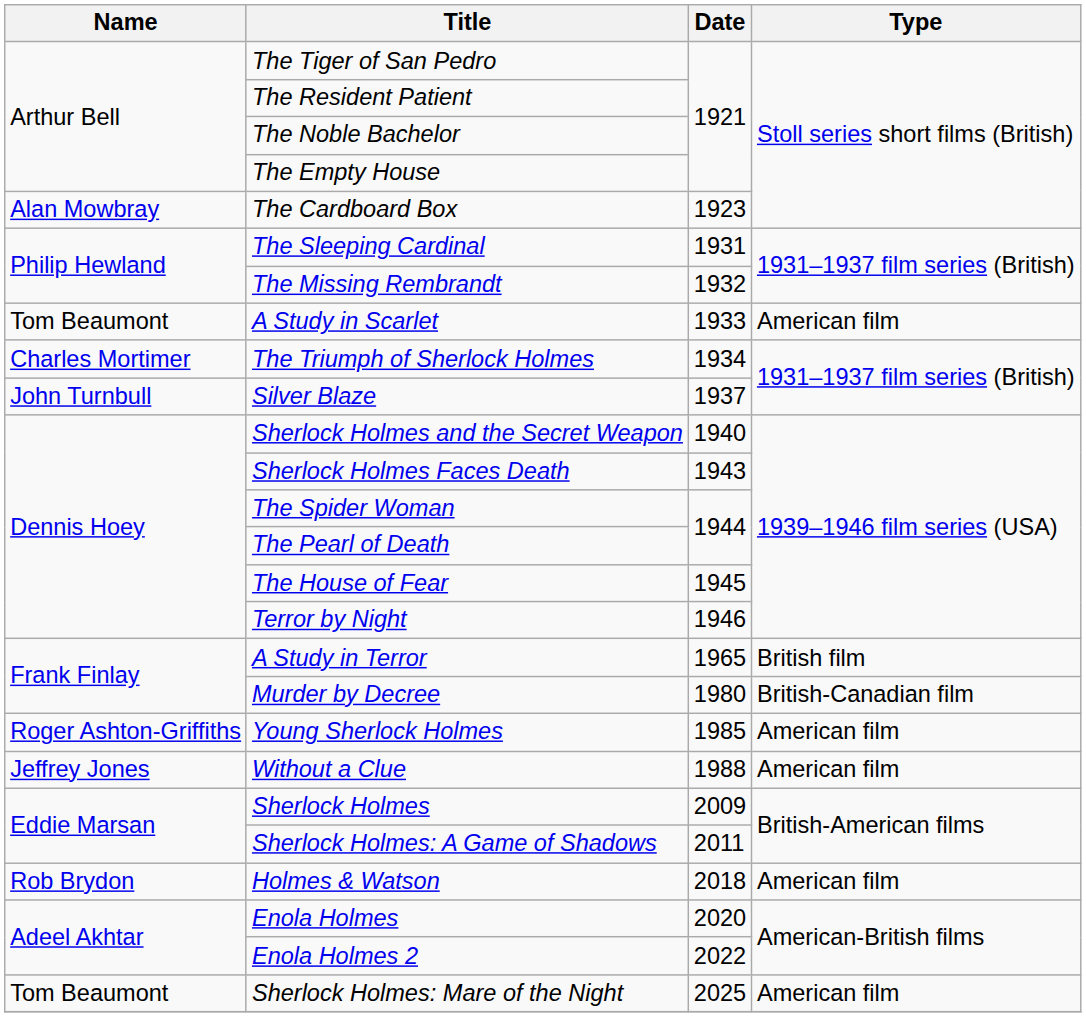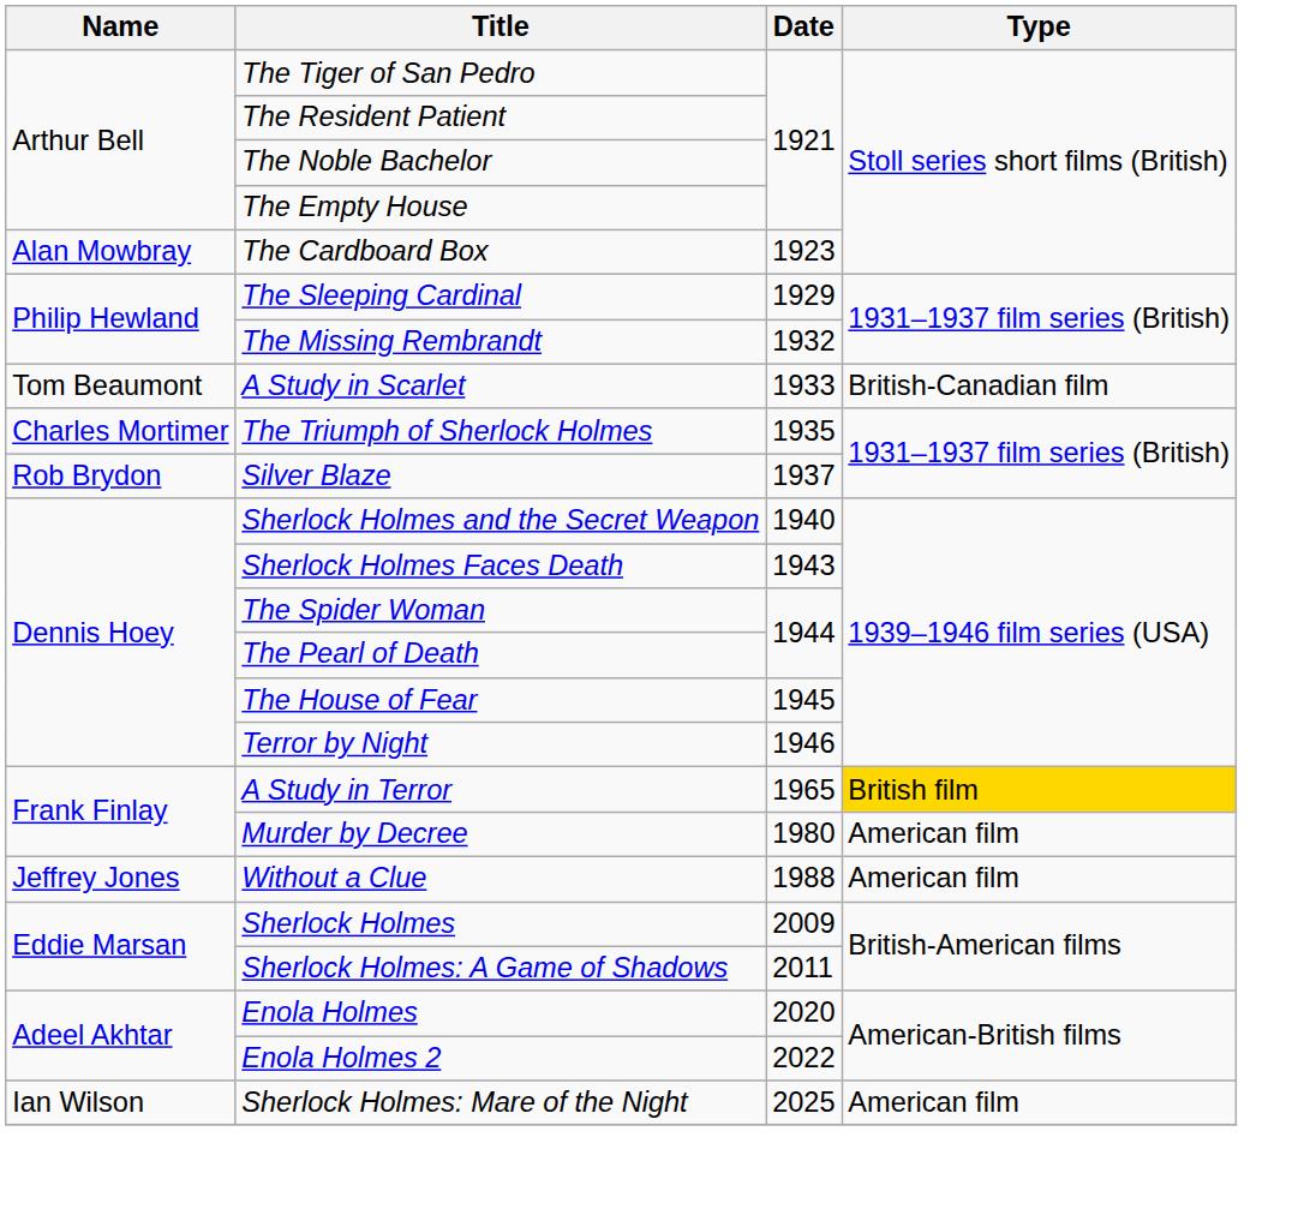The Sleeping Cardinal | Date: 1931 -> 1929
A Study in Scarlet | Type: American film -> British-Canadian film
The Triumph of Sherlock Holmes | Date: 1934 -> 1935
Silver Blaze | Name: John Turnbull -> Rob Brydon
A Study in Terror | Type: no background -> gold background
Murder by Decree | Type: British-Canadian film -> American film
- row: Roger Ashton-Griffiths | Young Sherlock Holmes | 1985 | American film
- row: Rob Brydon | Holmes & Watson | 2018 | American film
Sherlock Holmes: Mare of the Night | Name: Tom Beaumont -> Ian Wilson
